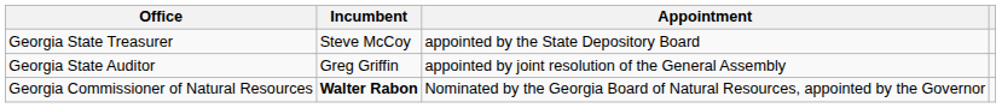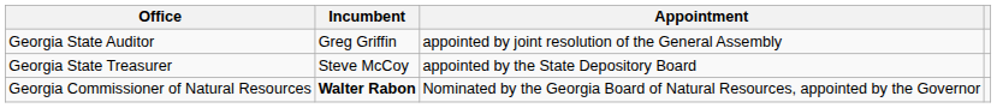rows swapped: Georgia State Auditor <-> Georgia State Treasurer
